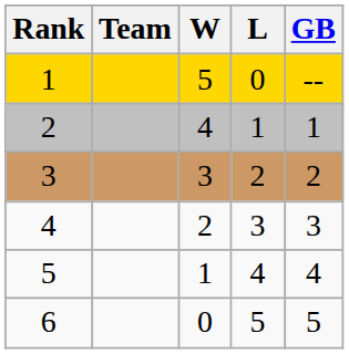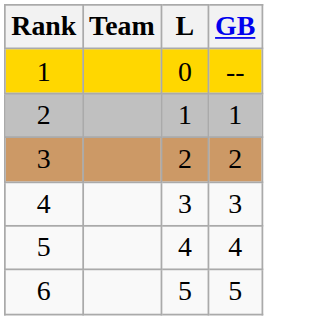- column: W | 5 | 4 | 3 | 2 | 1 | 0
